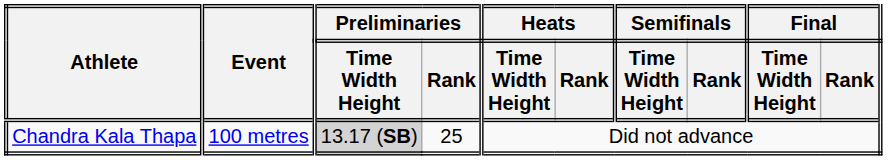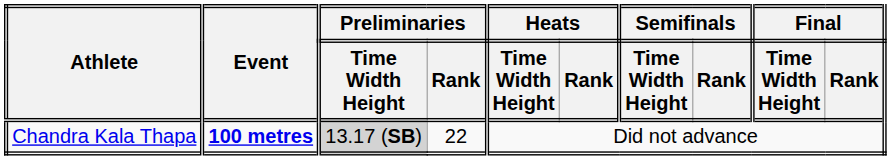Chandra Kala Thapa | Event: normal -> bold
Chandra Kala Thapa | Preliminaries / Rank: 25 -> 22
